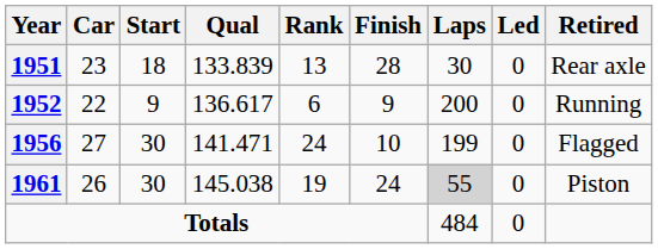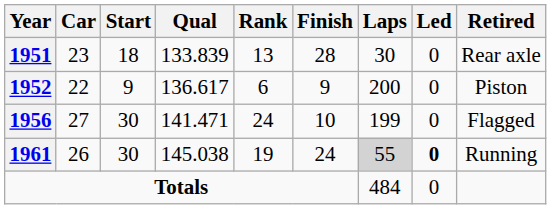1952 | Retired: Running -> Piston
1961 | Led: normal -> bold
1961 | Retired: Piston -> Running
